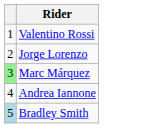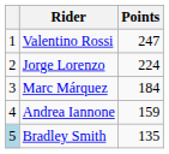+ column: Points | 247 | 224 | 184 | 159 | 135
Marc Márquez | column 1: lightgreen background -> no background
